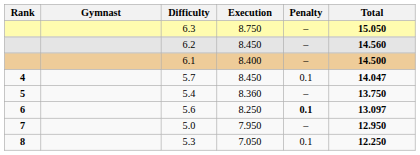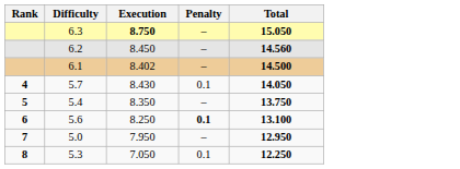- column: Gymnast
6.3 | Execution: normal -> bold
6.1 | Execution: 8.400 -> 8.402
5.7 | Execution: 8.450 -> 8.430
5.7 | Total: 14.047 -> 14.050
5.4 | Execution: 8.360 -> 8.350
5.6 | Total: 13.097 -> 13.100
